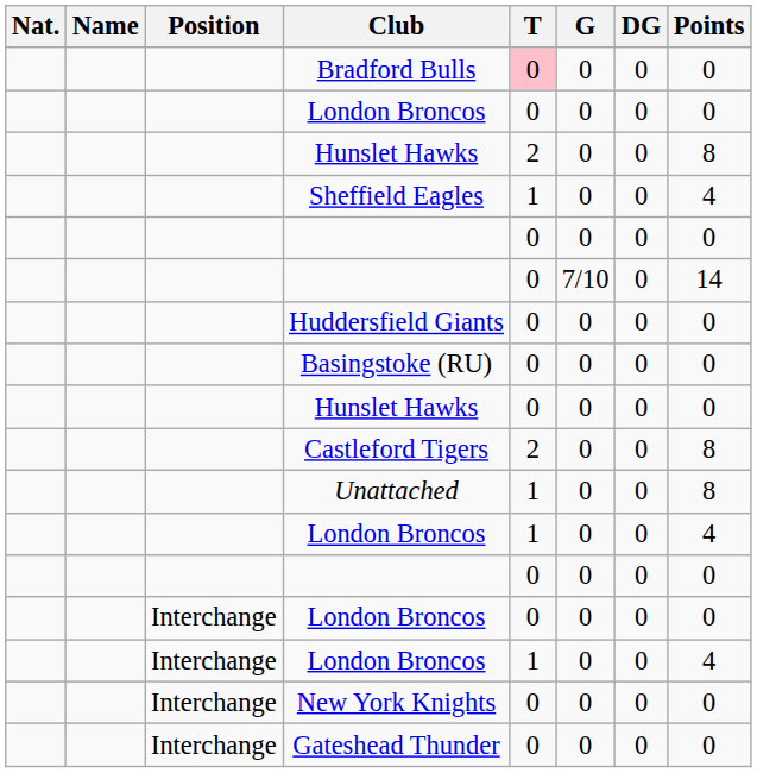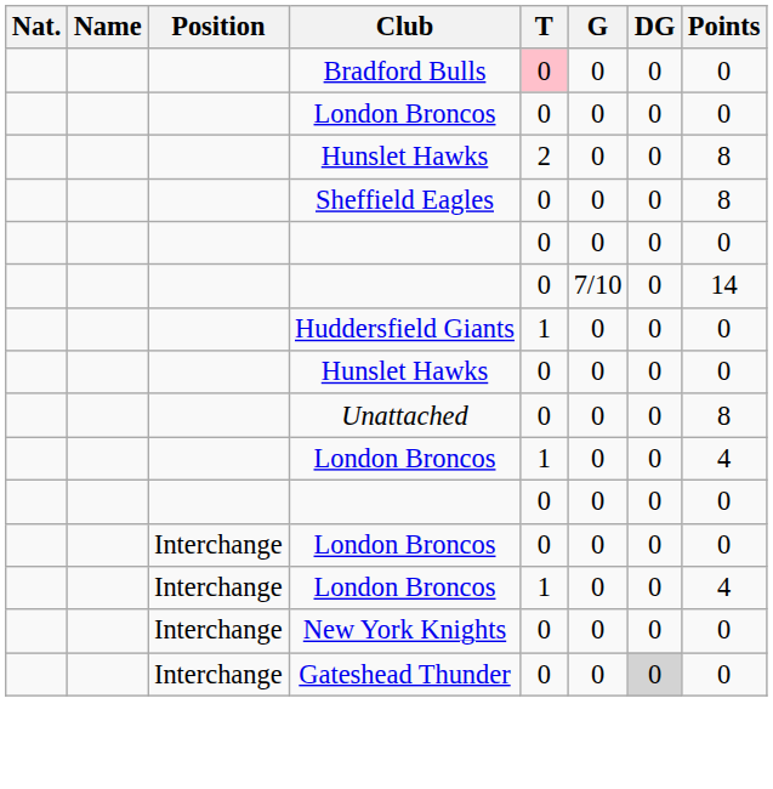Sheffield Eagles | T: 1 -> 0
Sheffield Eagles | Points: 4 -> 8
Huddersfield Giants | T: 0 -> 1
- row: Basingstoke (RU) | 0 | 0 | 0 | 0
- row: Castleford Tigers | 2 | 0 | 0 | 8
Unattached | T: 1 -> 0
Gateshead Thunder | DG: no background -> lightgrey background
